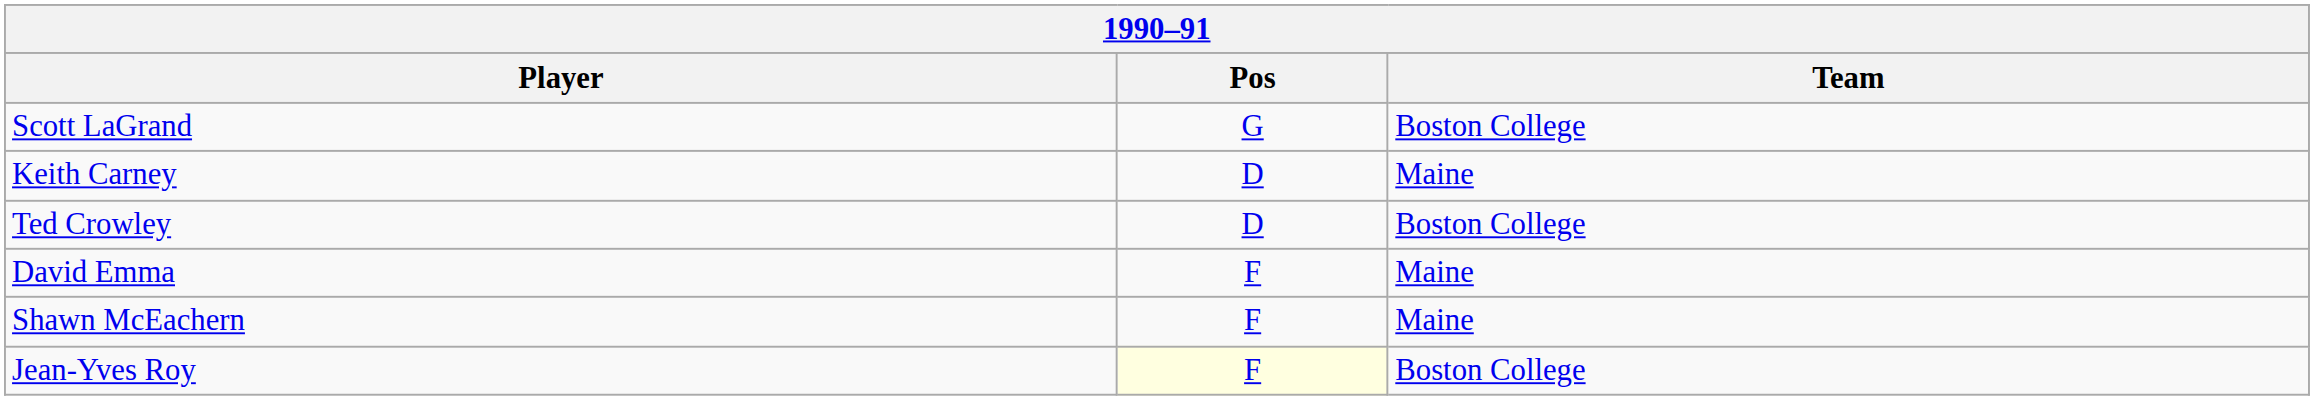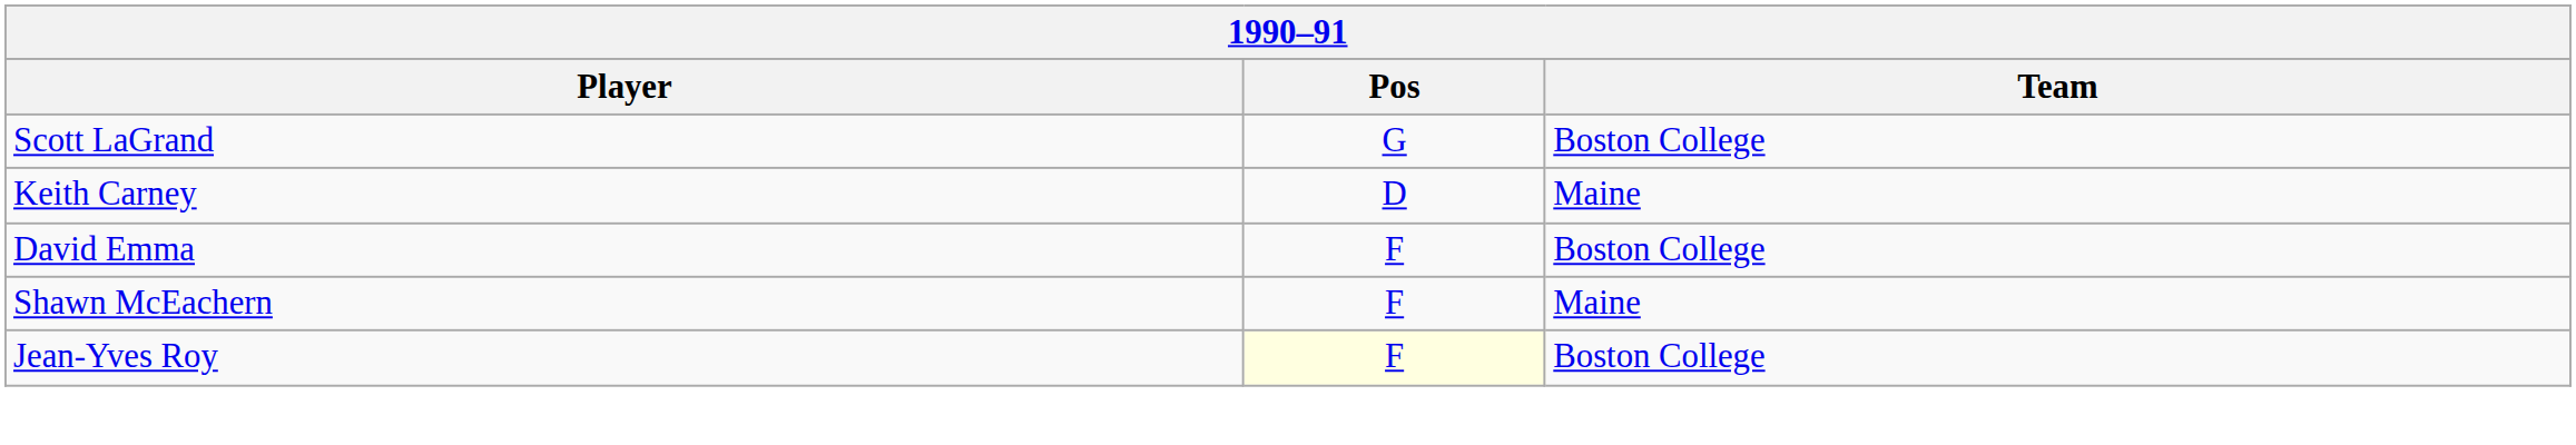- row: Ted Crowley | D | Boston College
David Emma | Team: Maine -> Boston College
